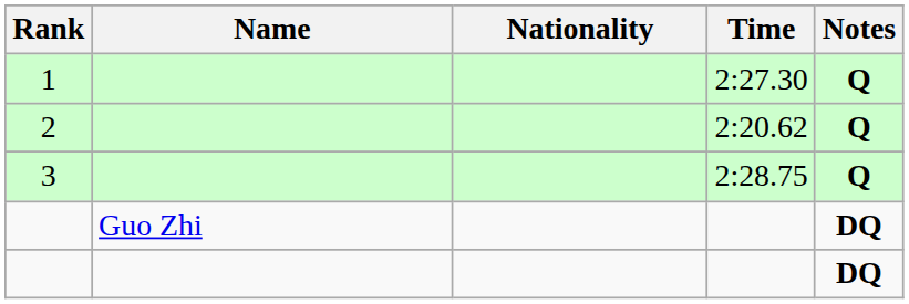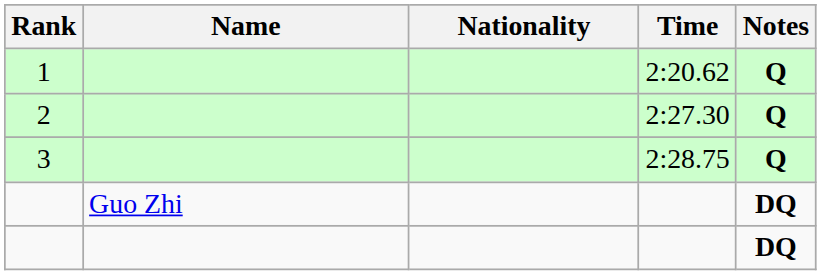1 | Time: 2:27.30 -> 2:20.62
2 | Time: 2:20.62 -> 2:27.30
